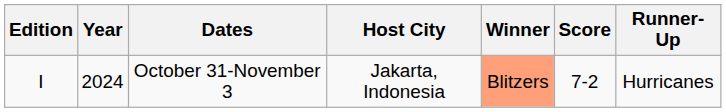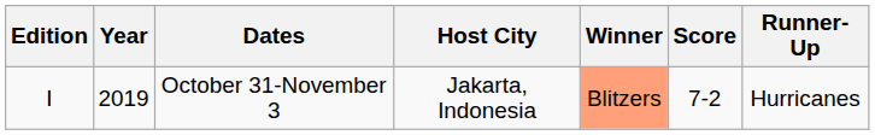October 31-November 3 | Year: 2024 -> 2019
